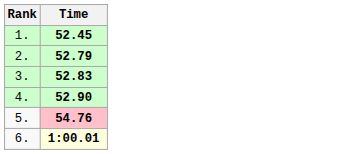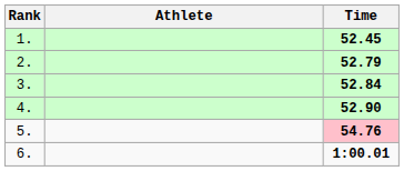+ column: Athlete
3. | Time: 52.83 -> 52.84
6. | Time: lightyellow background -> no background
